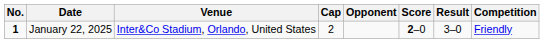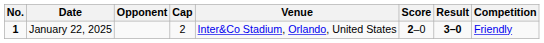columns swapped: Venue <-> Opponent
January 22, 2025 | Result: normal -> bold
